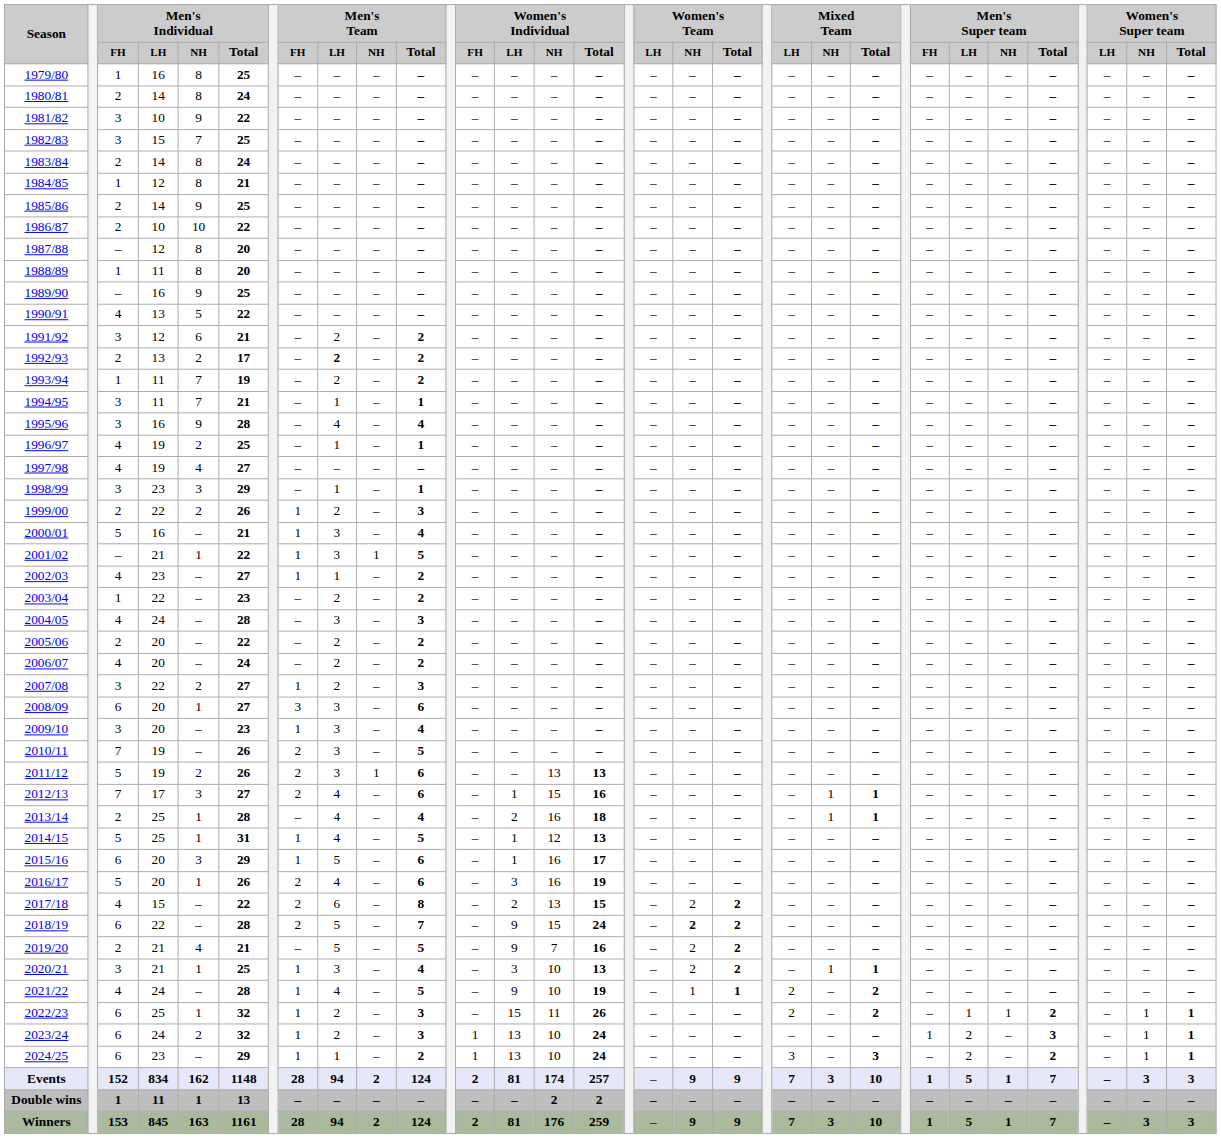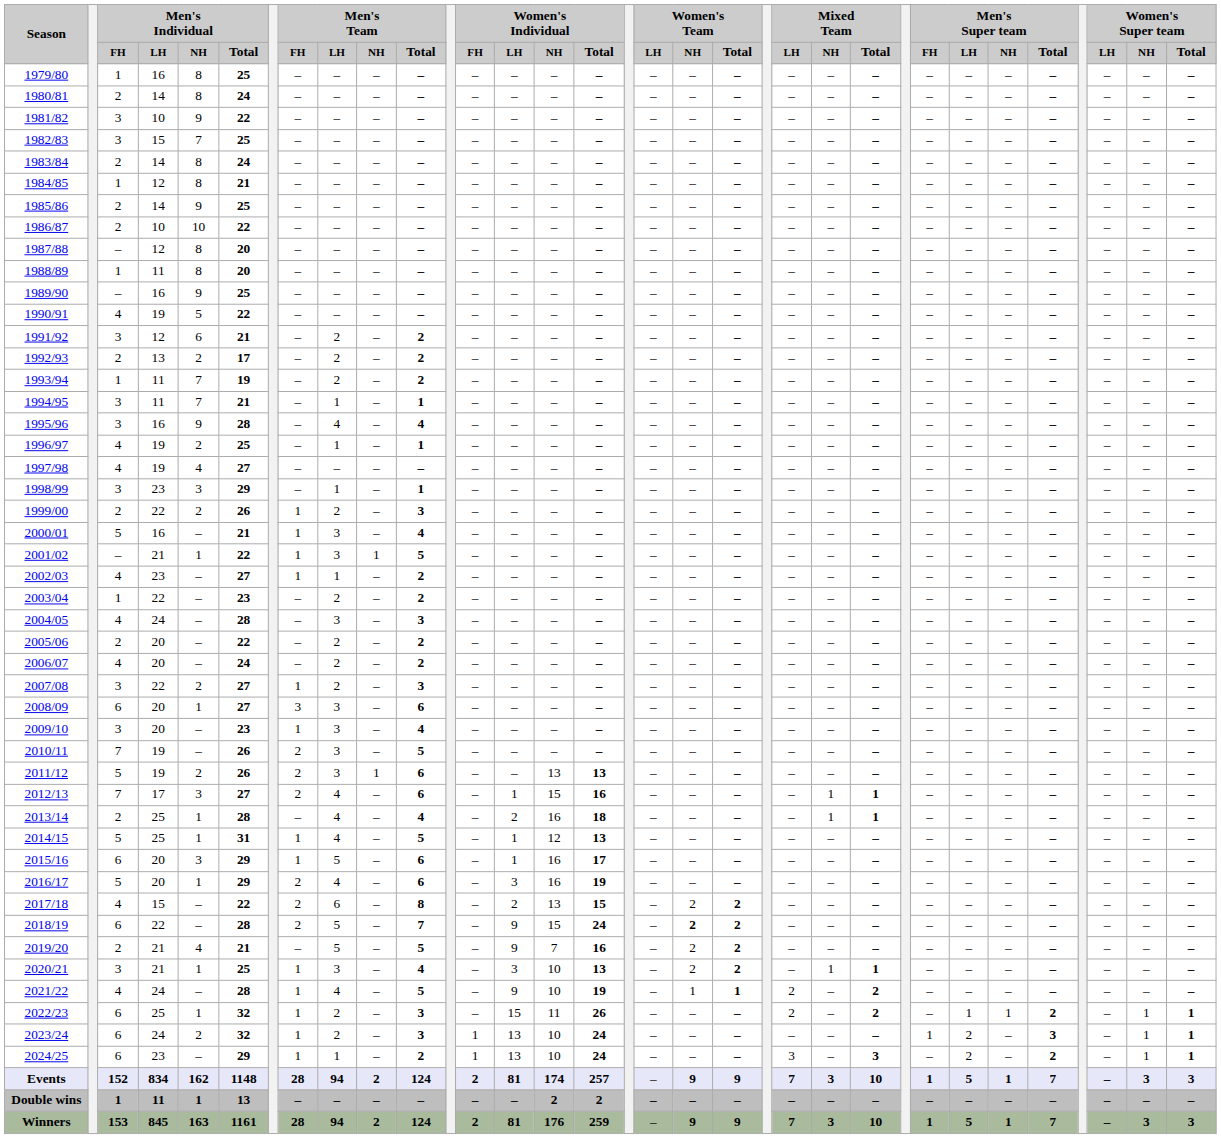1990/91 | Men's Individual / LH: 13 -> 19
1992/93 | Men's Team / LH: bold -> normal
2016/17 | Men's Individual / Total: 26 -> 29
